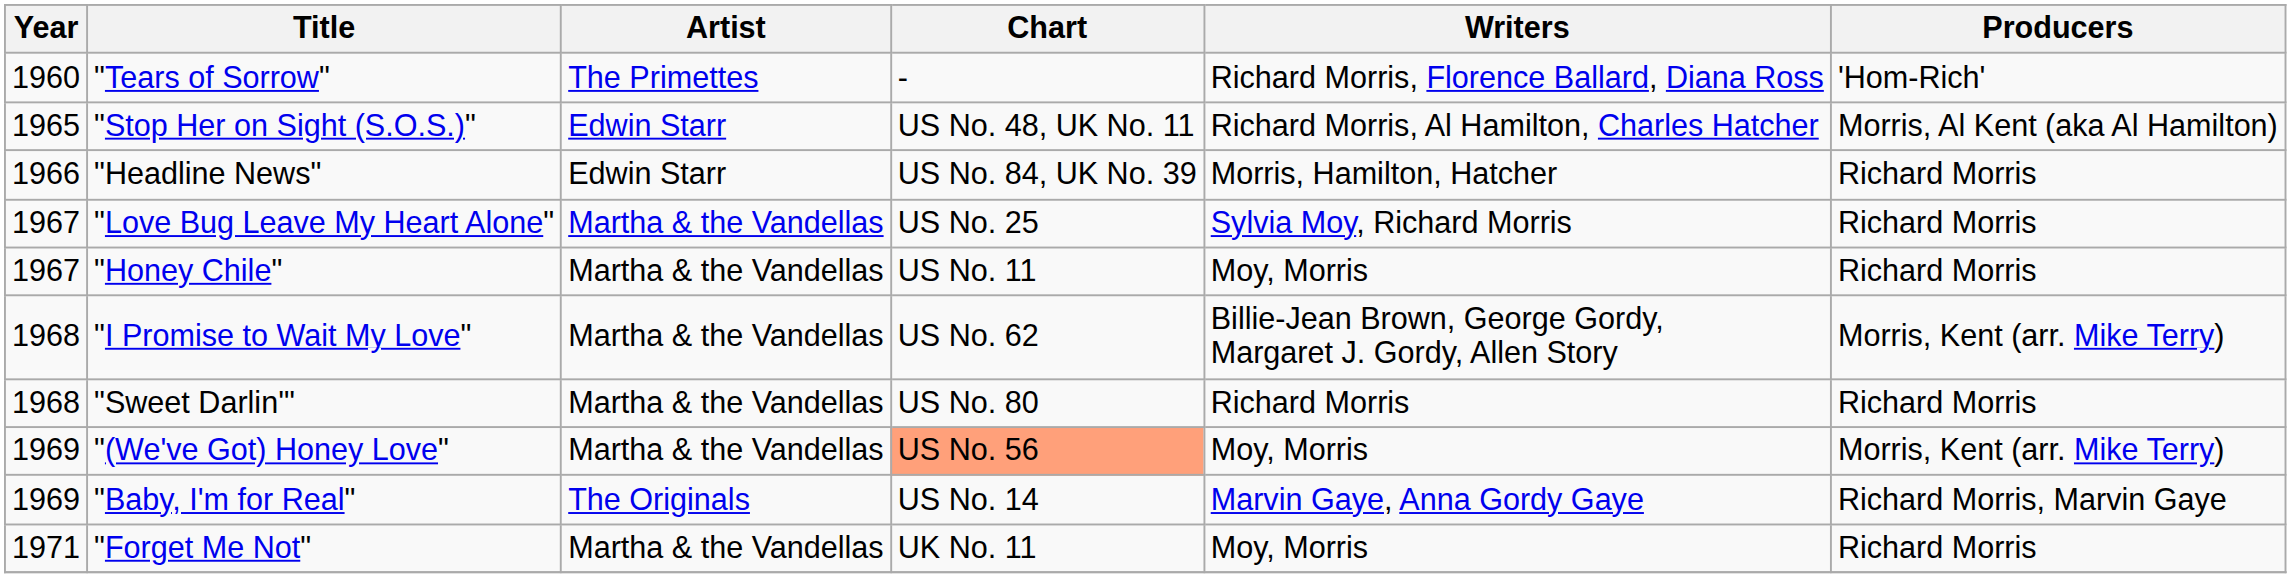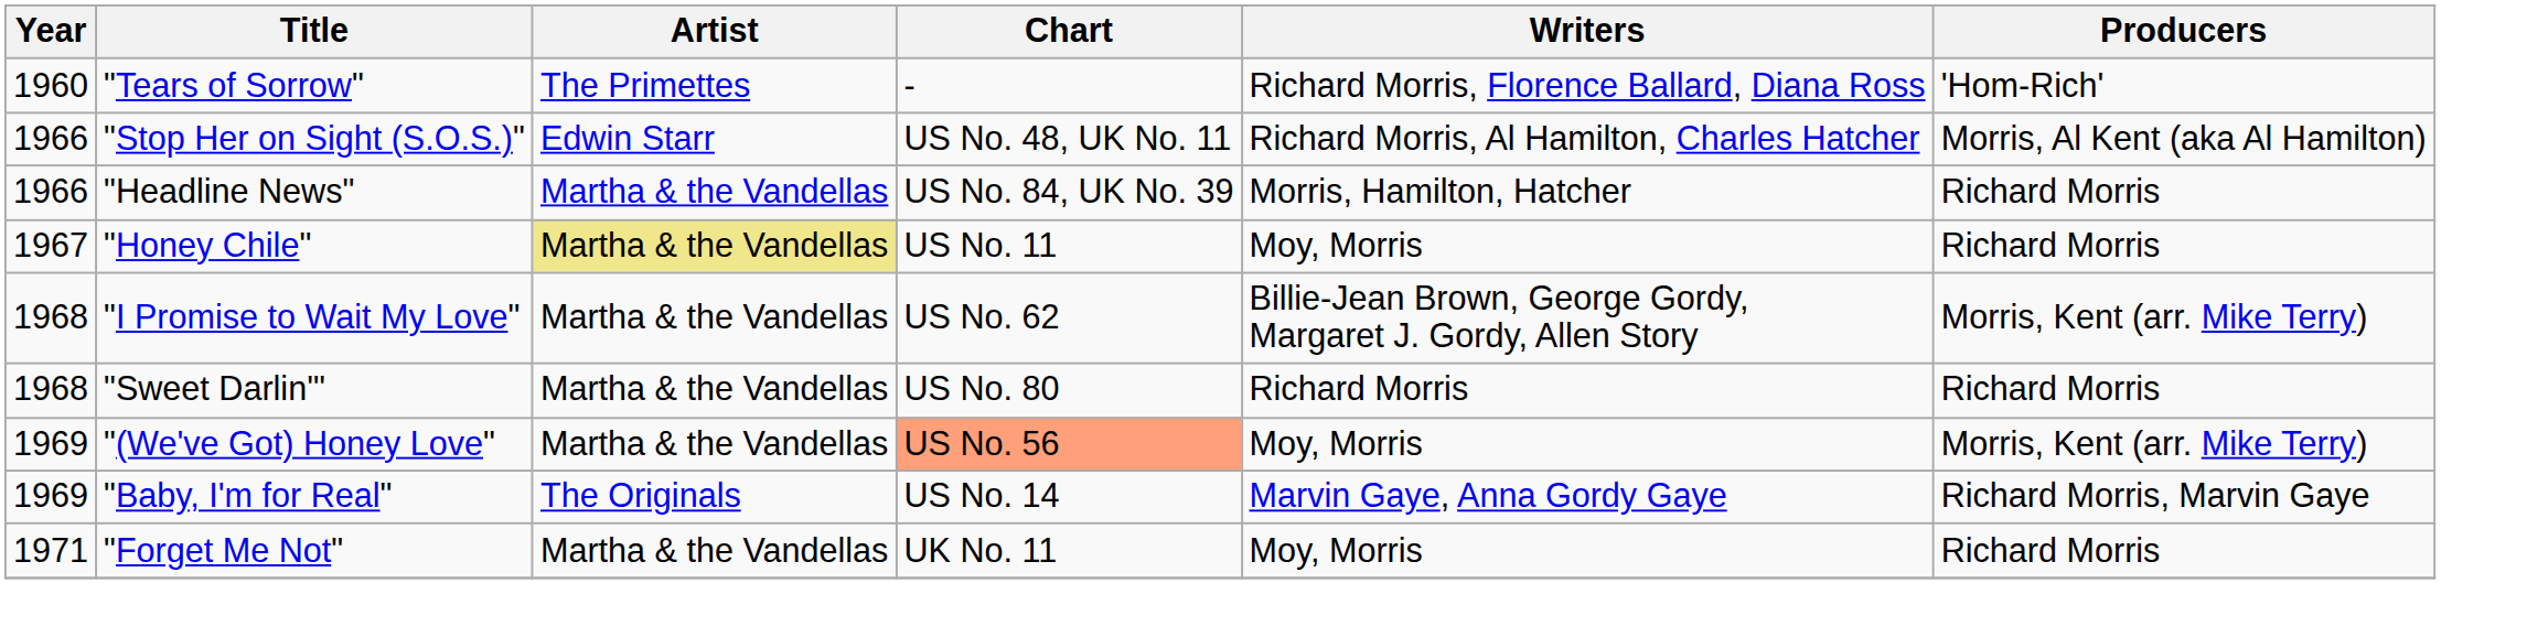"Stop Her on Sight (S.O.S.)" | Year: 1965 -> 1966
"Headline News" | Artist: Edwin Starr -> Martha & the Vandellas
- row: 1967 | "Love Bug Leave My Heart Alone" | Martha & the Vandellas | US No. 25 | Sylvia Moy, Richard Morris | Richard Morris
"Honey Chile" | Artist: no background -> khaki background
